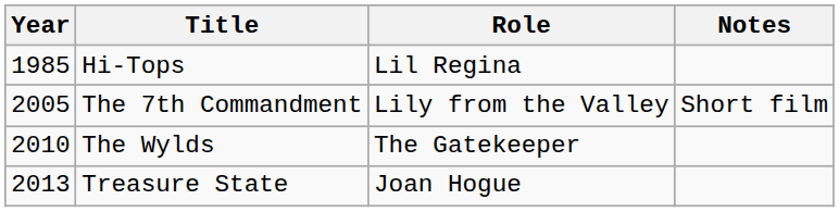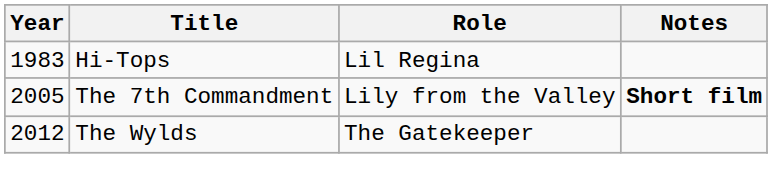Hi-Tops | Year: 1985 -> 1983
The 7th Commandment | Notes: normal -> bold
The Wylds | Year: 2010 -> 2012
- row: 2013 | Treasure State | Joan Hogue
